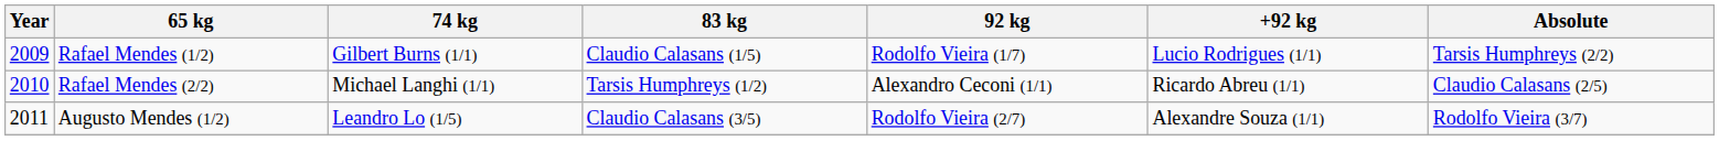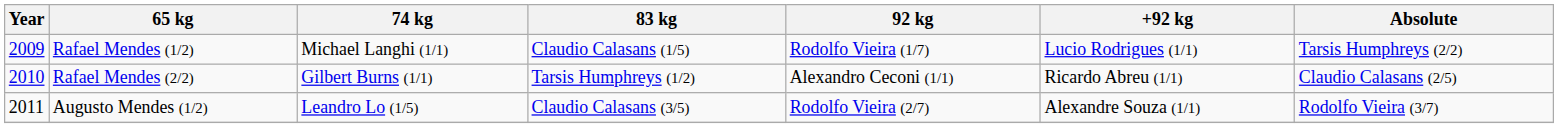Rafael Mendes (1/2) | 74 kg: Gilbert Burns (1/1) -> Michael Langhi (1/1)
Rafael Mendes (2/2) | 74 kg: Michael Langhi (1/1) -> Gilbert Burns (1/1)
